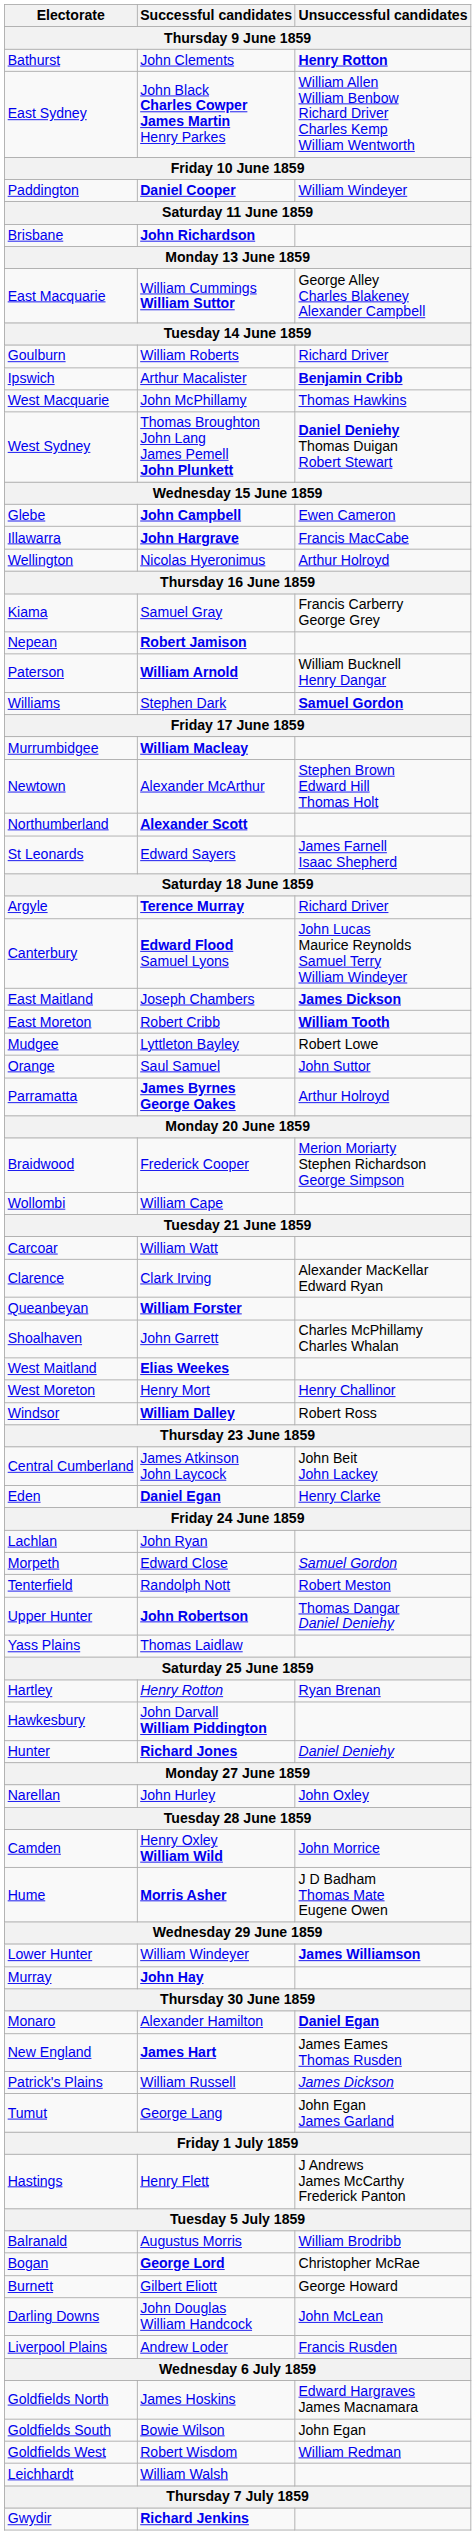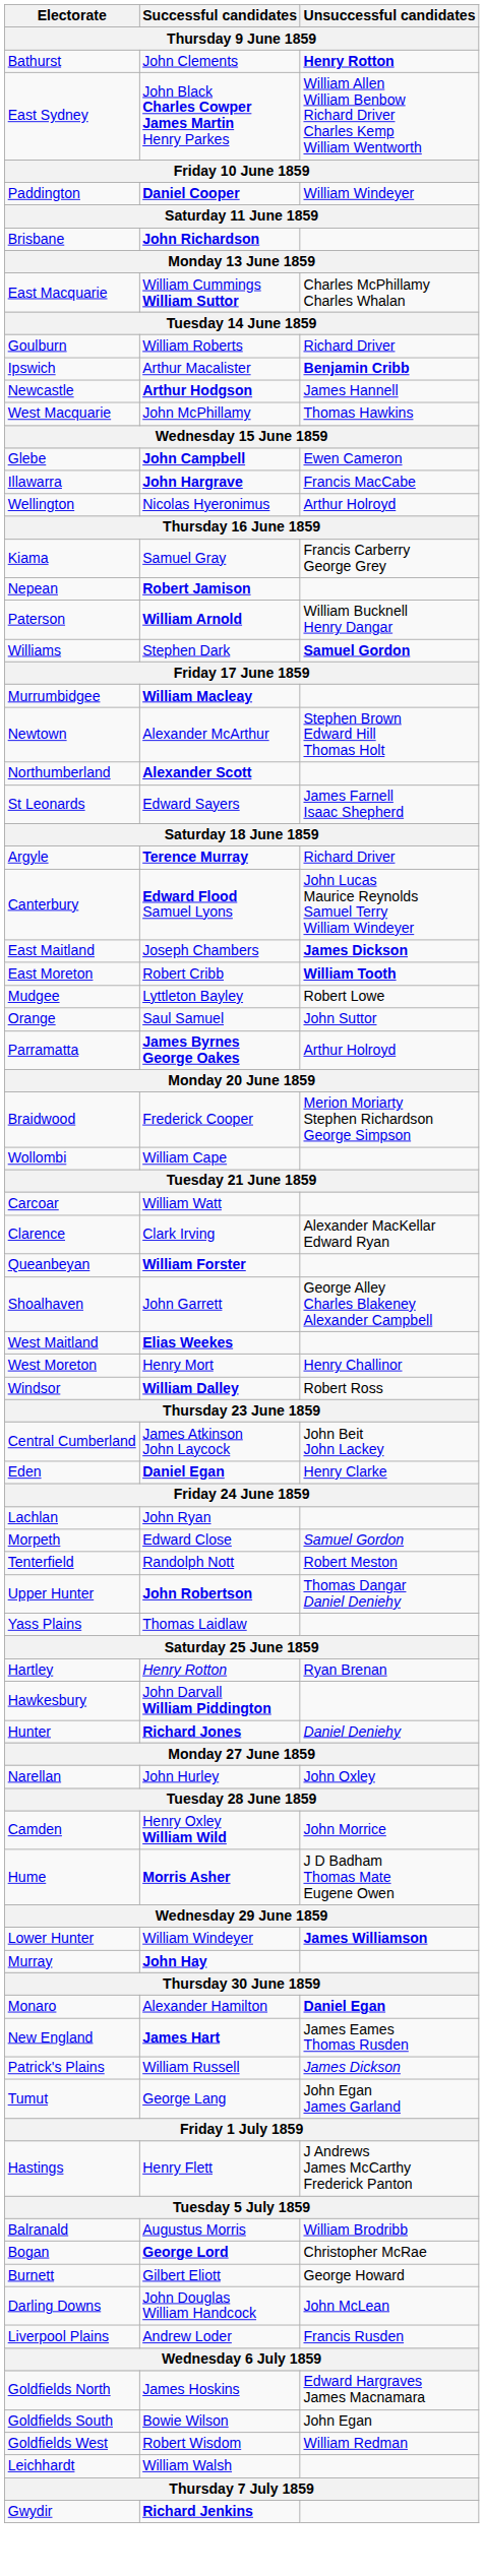East Macquarie | Unsuccessful candidates: George Alley Charles Blakeney Alexander Campbell -> Charles McPhillamy Charles Whalan
+ row: Newcastle | Arthur Hodgson | James Hannell
- row: West Sydney | Thomas Broughton John Lang James Pemell John Plunkett | Daniel Deniehy Thomas Duigan Robert Stewart
Shoalhaven | Unsuccessful candidates: Charles McPhillamy Charles Whalan -> George Alley Charles Blakeney Alexander Campbell
